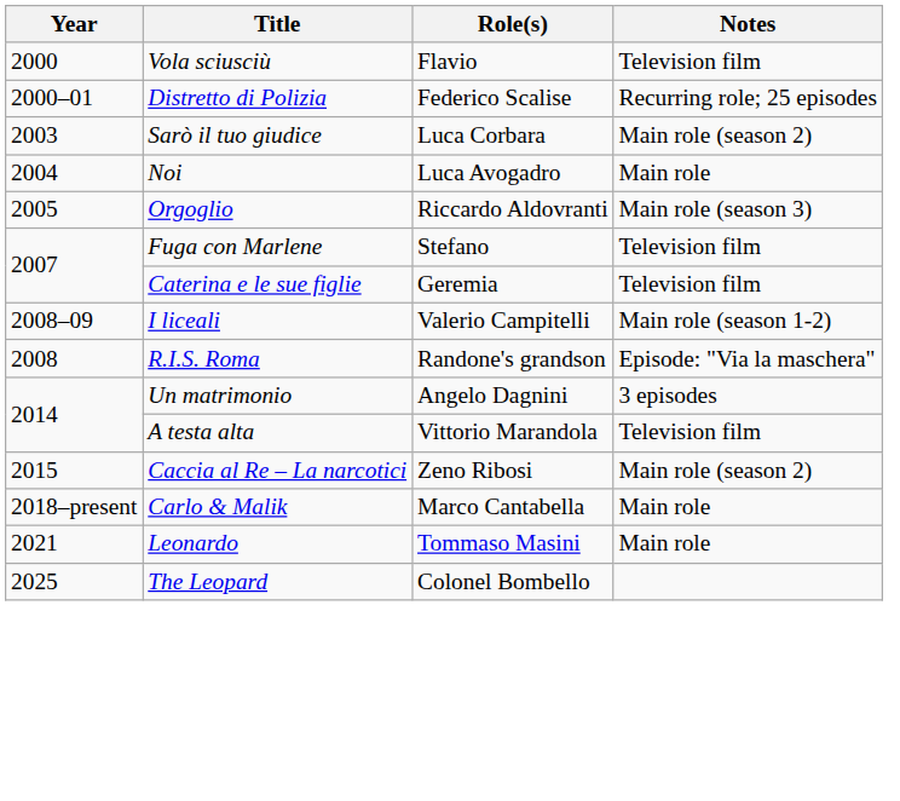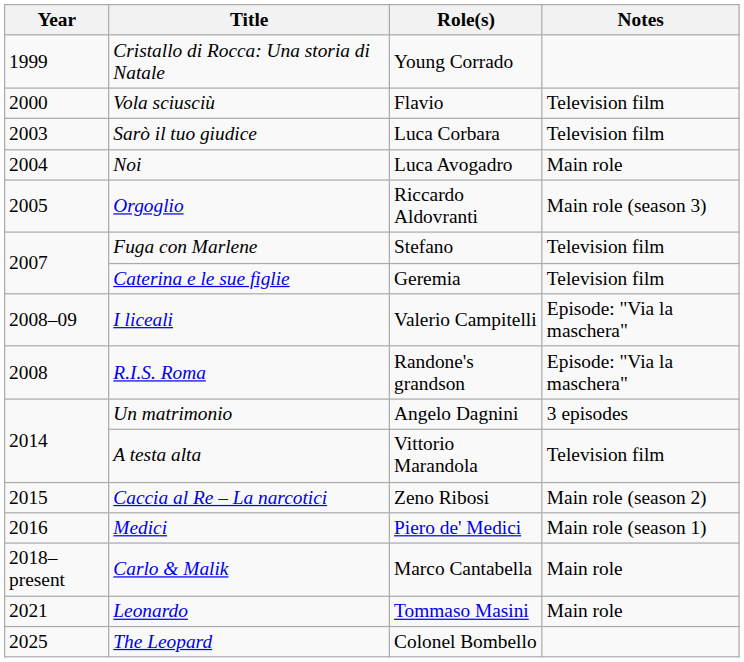+ row: 1999 | Cristallo di Rocca: Una storia di Natale | Young Corrado
- row: 2000–01 | Distretto di Polizia | Federico Scalise | Recurring role; 25 episodes
Sarò il tuo giudice | Notes: Main role (season 2) -> Television film
I liceali | Notes: Main role (season 1-2) -> Episode: "Via la maschera"
+ row: 2016 | Medici | Piero de' Medici | Main role (season 1)
